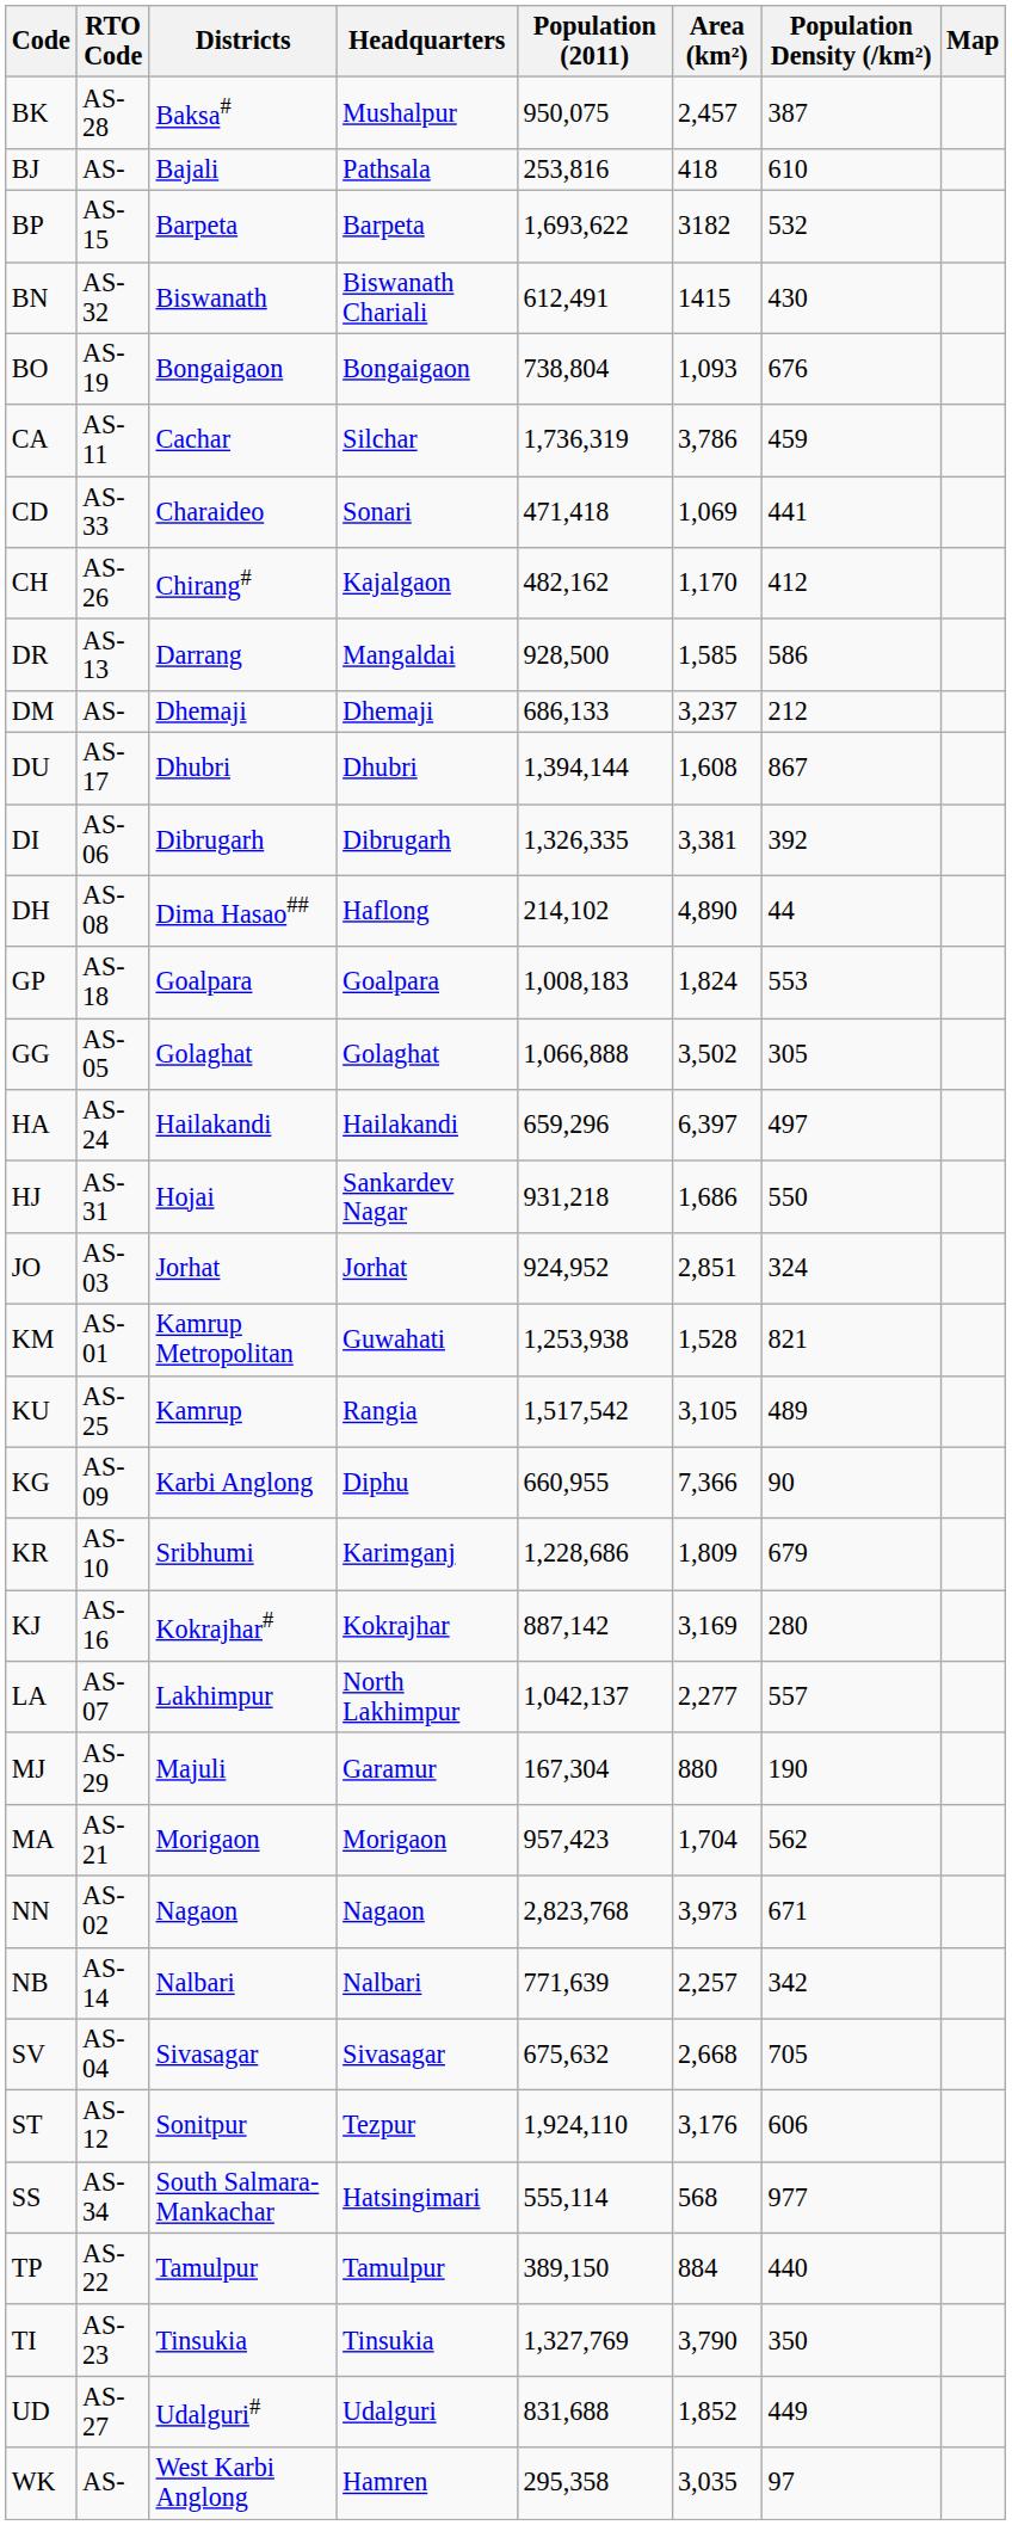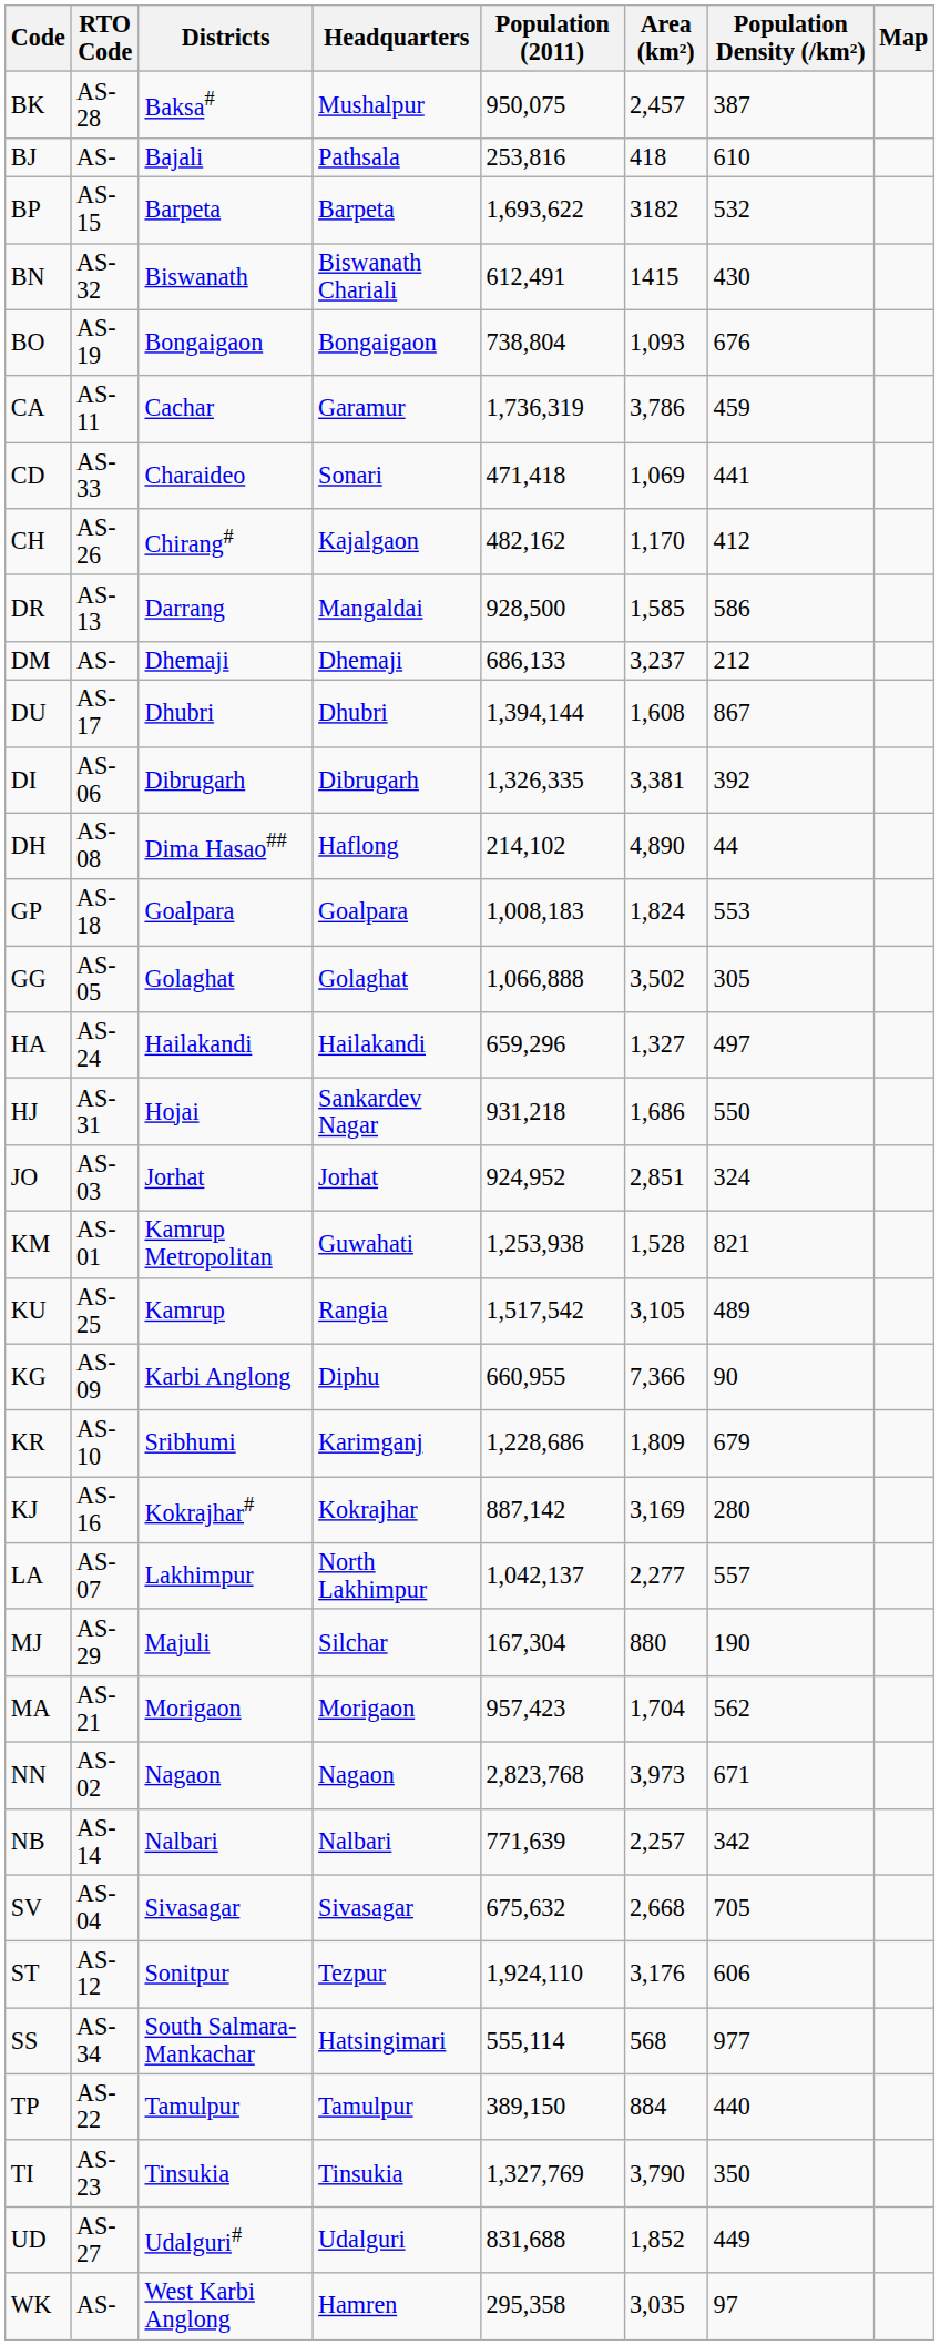CA | Headquarters: Silchar -> Garamur
HA | Area (km²): 6,397 -> 1,327
MJ | Headquarters: Garamur -> Silchar
